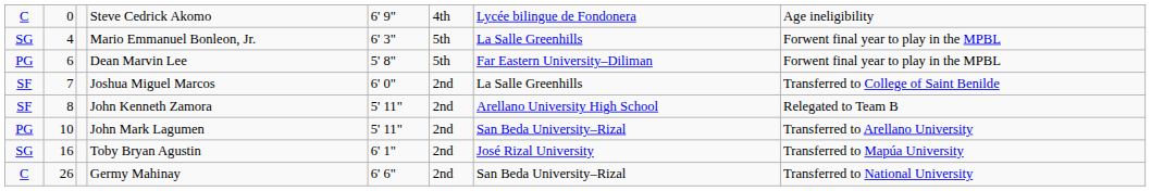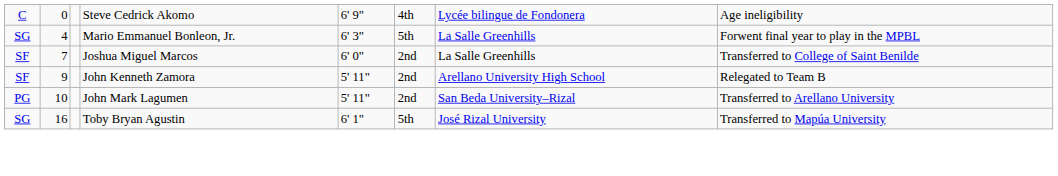- row: PG | 6 | Dean Marvin Lee | 5' 8" | 5th | Far Eastern University–Diliman | Forwent final year to play in the MPBL
John Kenneth Zamora | column 2: 8 -> 9
Toby Bryan Agustin | column 6: 2nd -> 5th
- row: C | 26 | Germy Mahinay | 6' 6" | 2nd | San Beda University–Rizal | Transferred to National University
